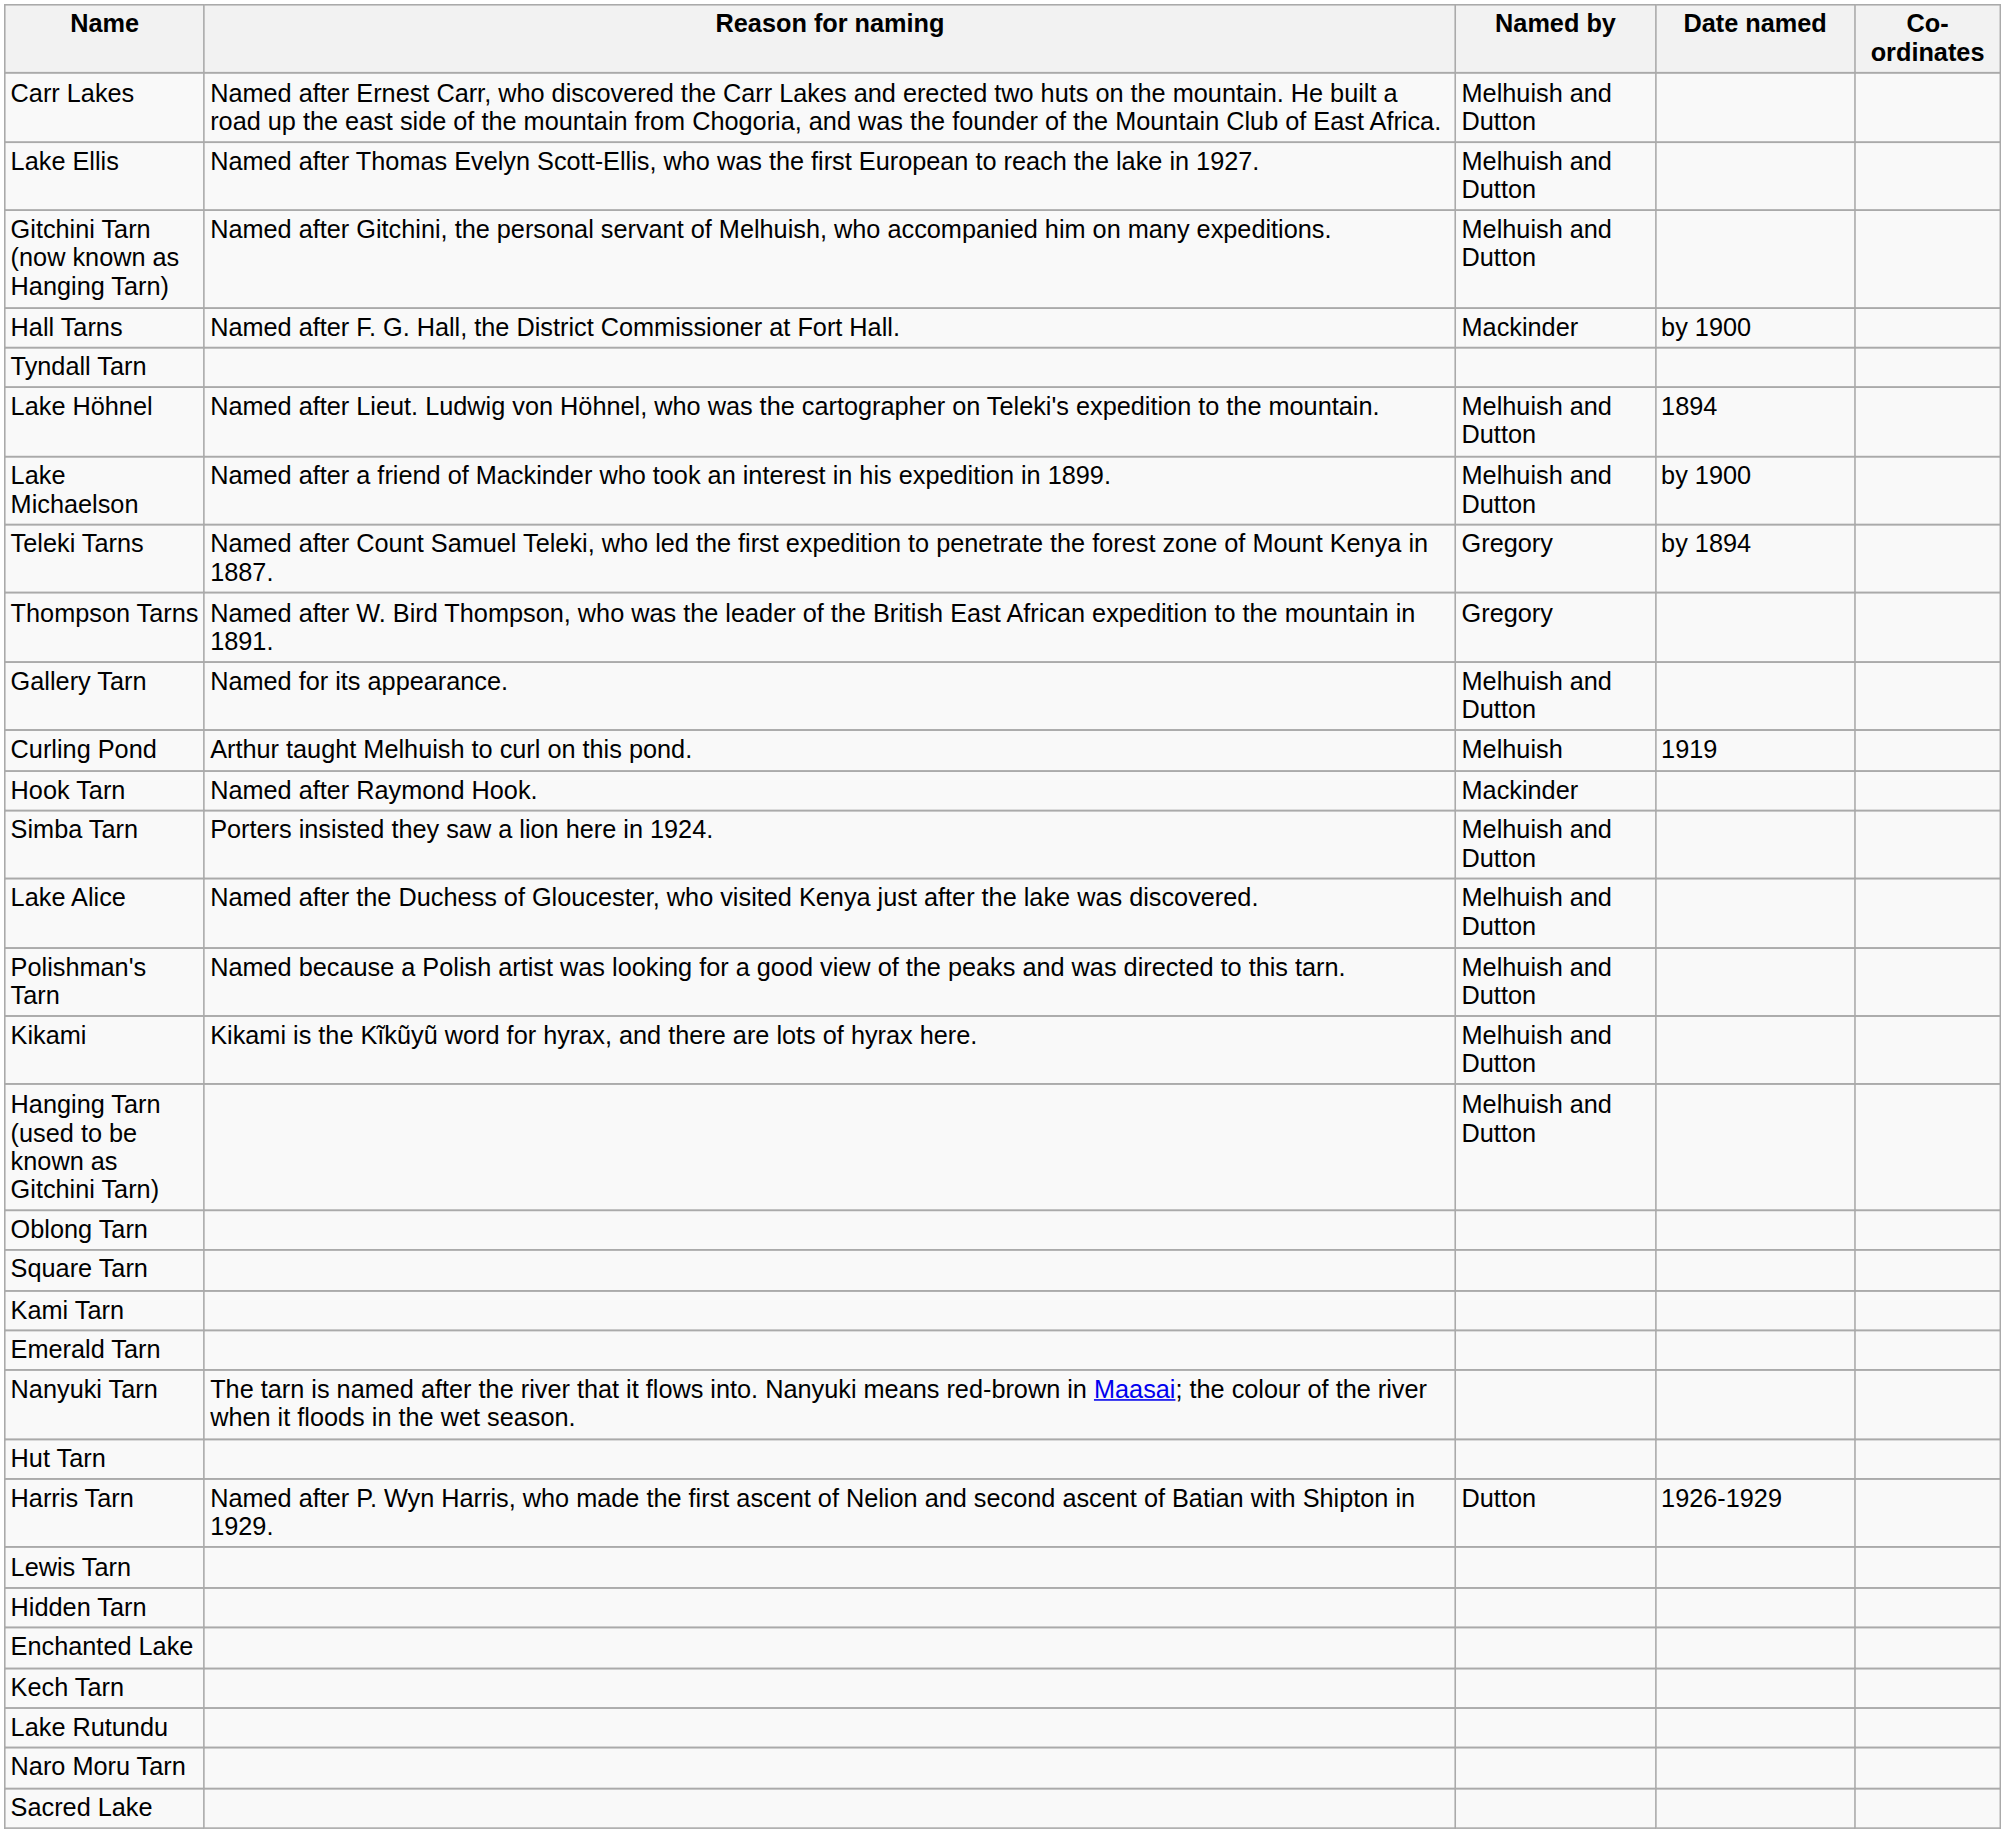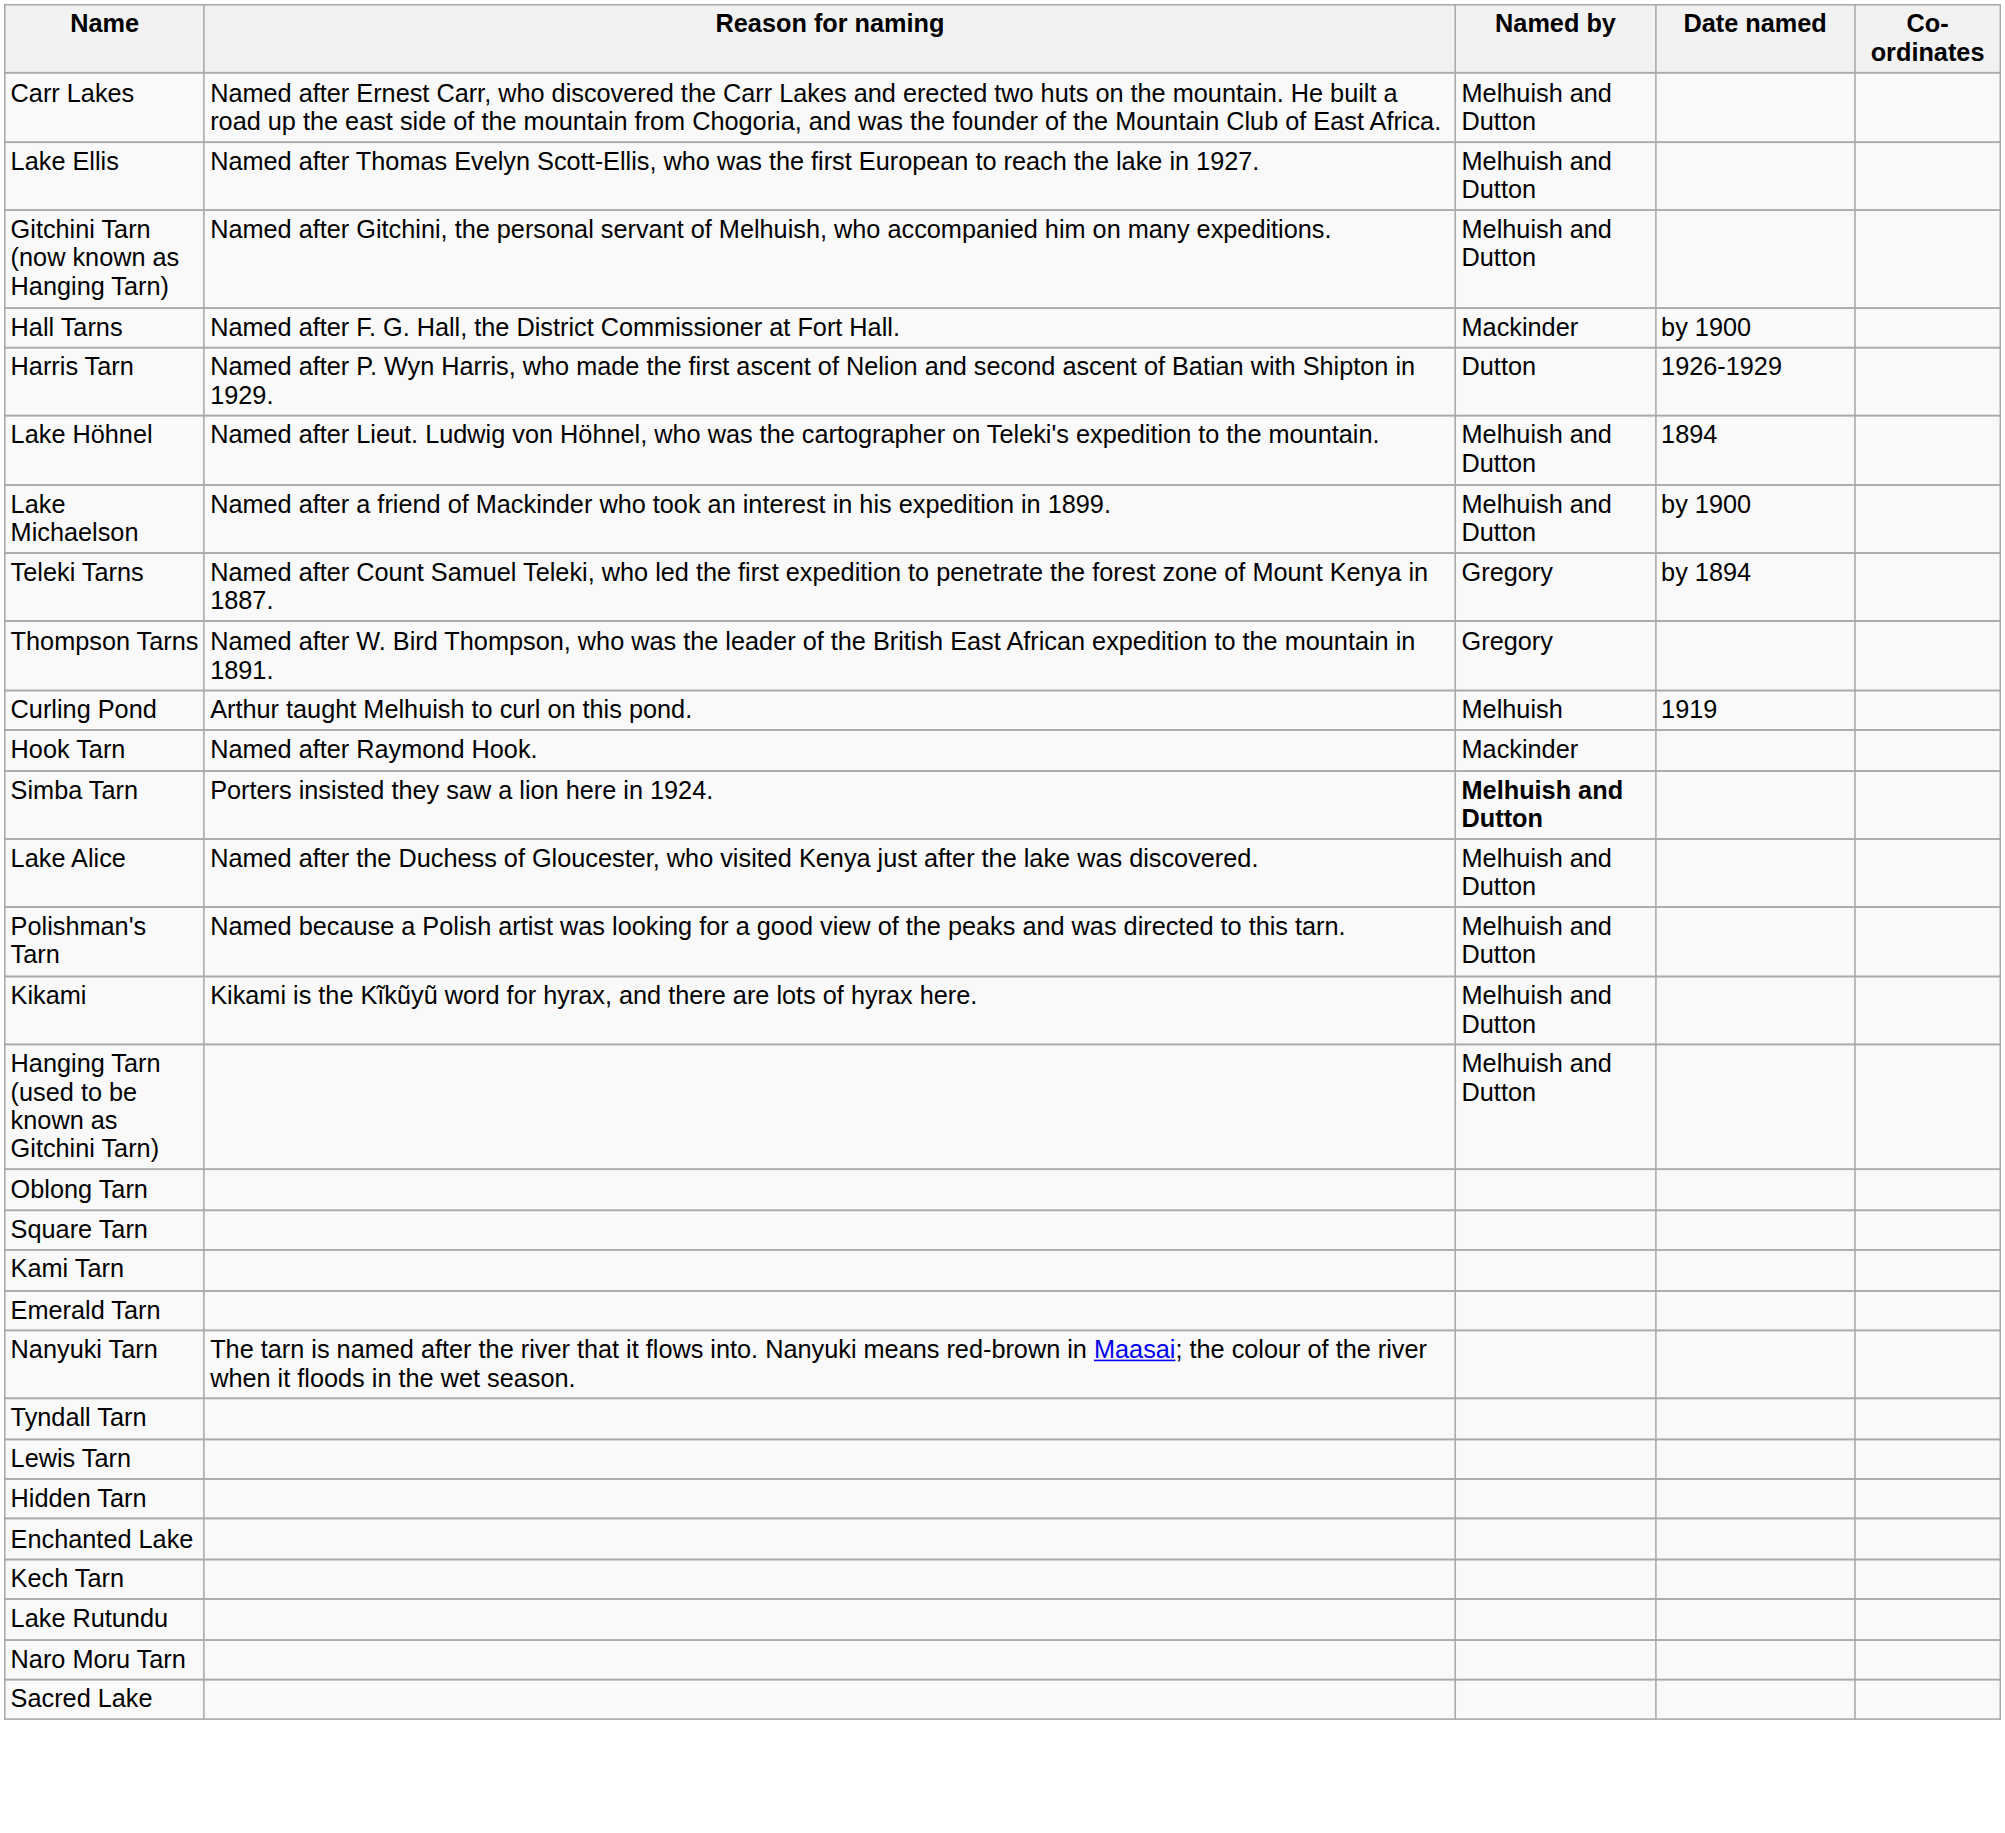rows swapped: Harris Tarn <-> Tyndall Tarn
- row: Gallery Tarn | Named for its appearance. | Melhuish and Dutton
Simba Tarn | Named by: normal -> bold
- row: Hut Tarn
